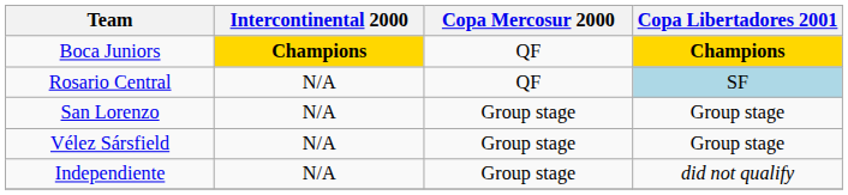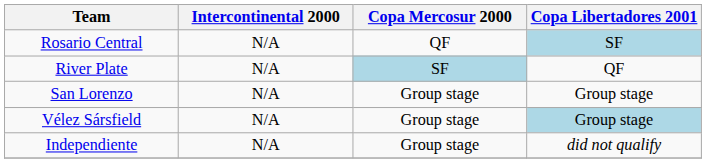- row: Boca Juniors | Champions | QF | Champions
+ row: River Plate | N/A | SF | QF
Vélez Sársfield | Copa Libertadores 2001: no background -> lightblue background
